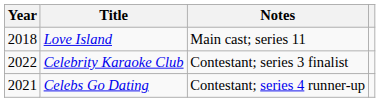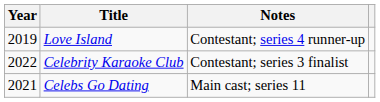Love Island | Year: 2018 -> 2019
Love Island | Notes: Main cast; series 11 -> Contestant; series 4 runner-up
Celebs Go Dating | Notes: Contestant; series 4 runner-up -> Main cast; series 11
